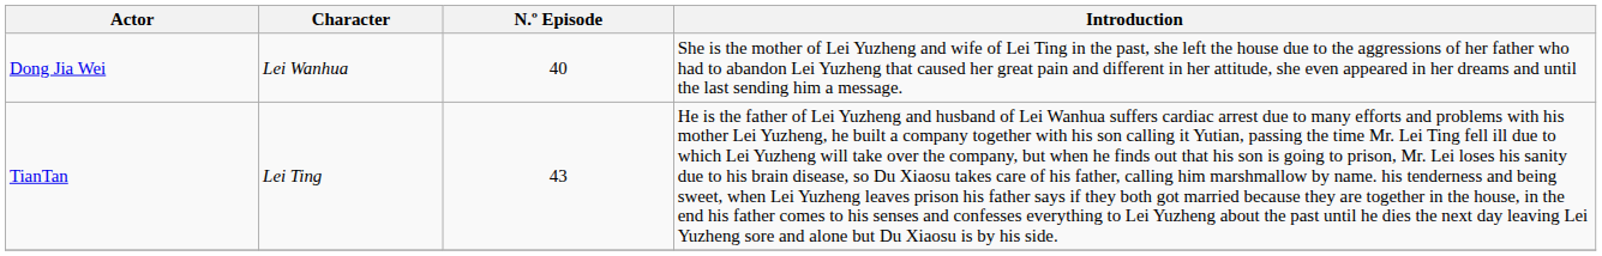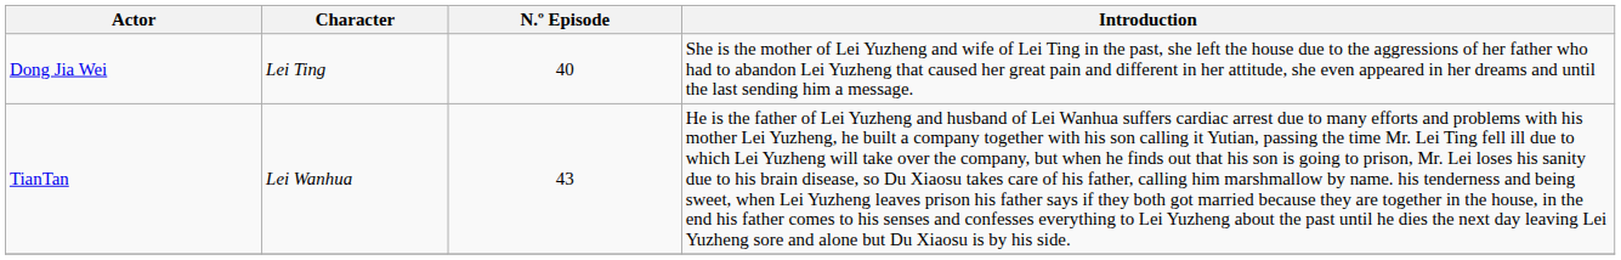Dong Jia Wei | Character: Lei Wanhua -> Lei Ting
TianTan | Character: Lei Ting -> Lei Wanhua
